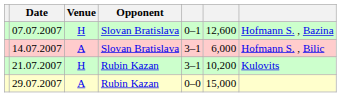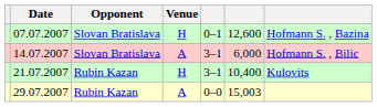columns swapped: Venue <-> Opponent
21.07.2007 | column 6: 10,200 -> 10,400
29.07.2007 | column 6: 15,000 -> 15,003
